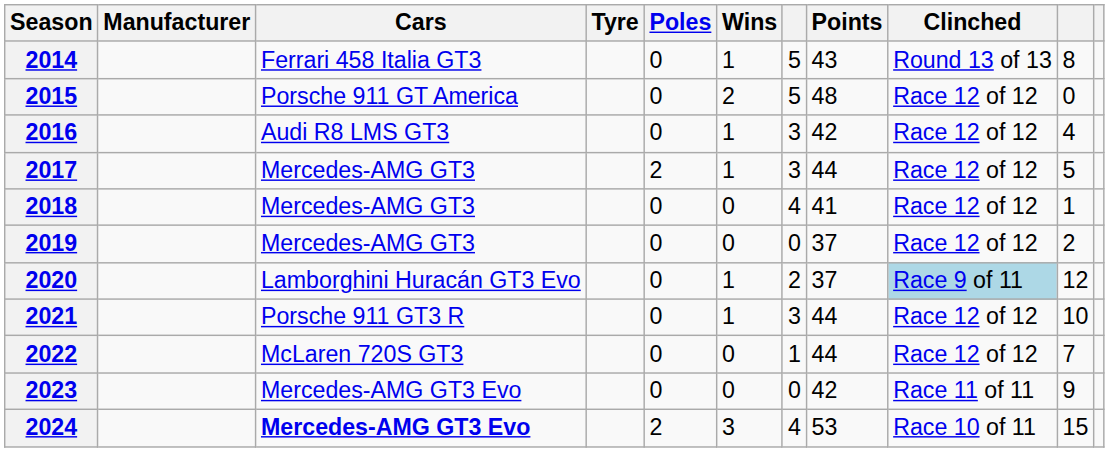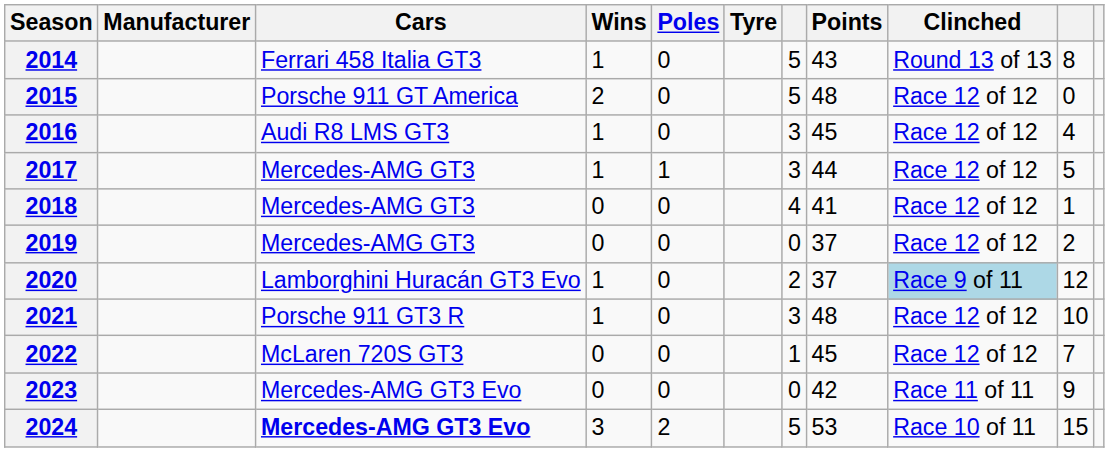columns swapped: Tyre <-> Wins
2016 | Points: 42 -> 45
2017 | Poles: 2 -> 1
2021 | Points: 44 -> 48
2022 | Points: 44 -> 45
2024 | column 7: 4 -> 5
